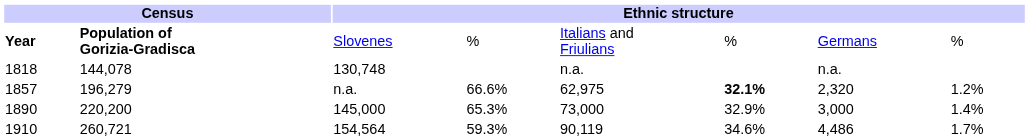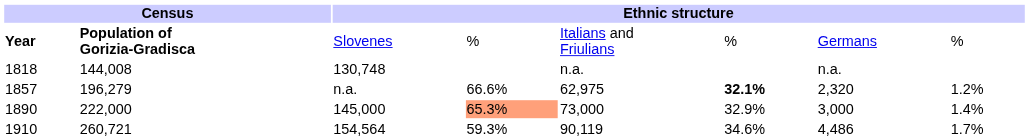1818 | column 2: 144,078 -> 144,008
1890 | column 2: 220,200 -> 222,000
1890 | column 4: no background -> lightsalmon background
